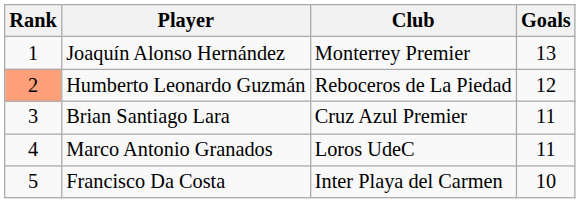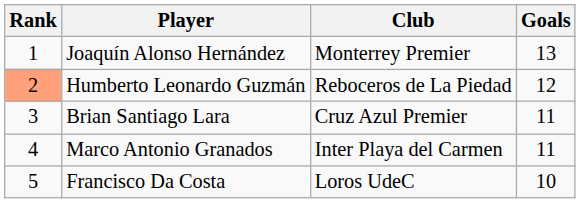Marco Antonio Granados | Club: Loros UdeC -> Inter Playa del Carmen
Francisco Da Costa | Club: Inter Playa del Carmen -> Loros UdeC
